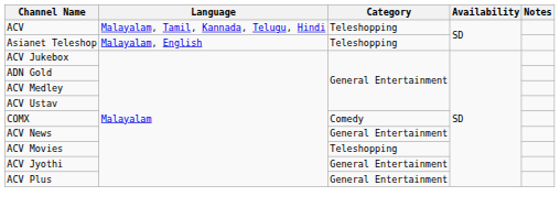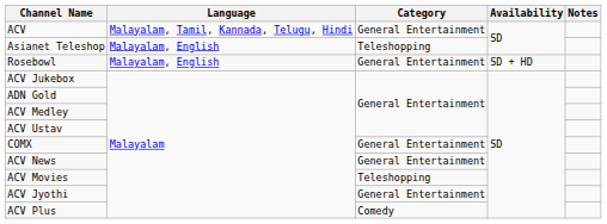ACV | Category: Teleshopping -> General Entertainment
+ row: Rosebowl | Malayalam, English | General Entertainment | SD + HD
COMX | Category: Comedy -> General Entertainment
ACV Plus | Category: General Entertainment -> Comedy
